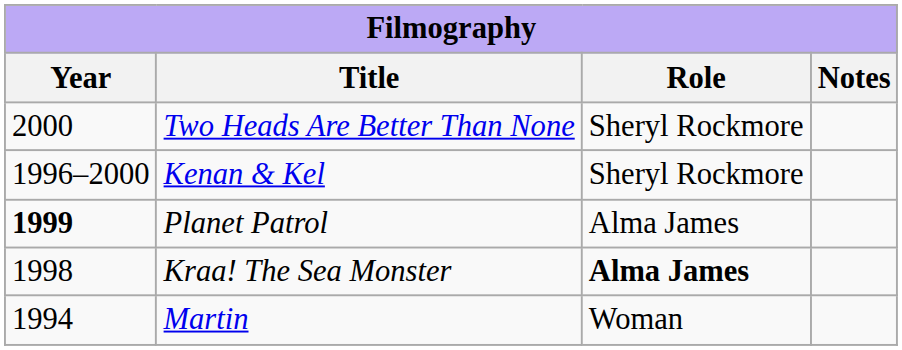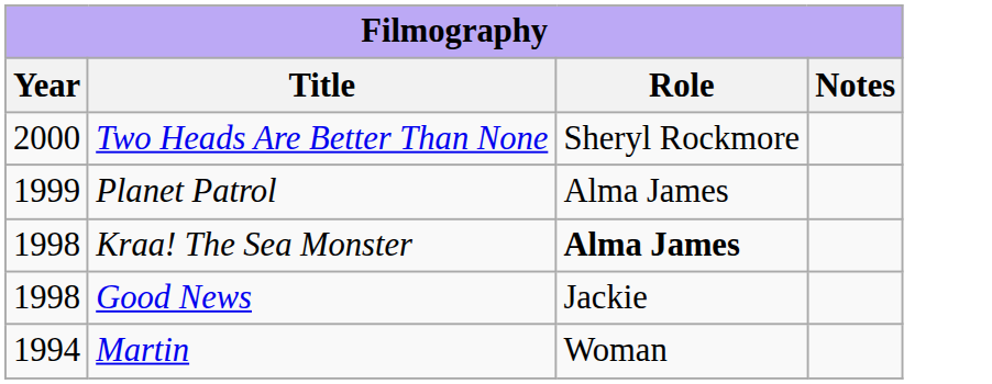- row: 1996–2000 | Kenan & Kel | Sheryl Rockmore
Planet Patrol | Year: bold -> normal
+ row: 1998 | Good News | Jackie
